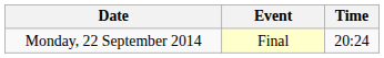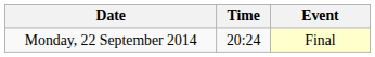columns swapped: Time <-> Event
